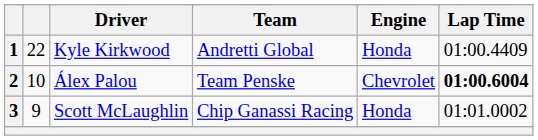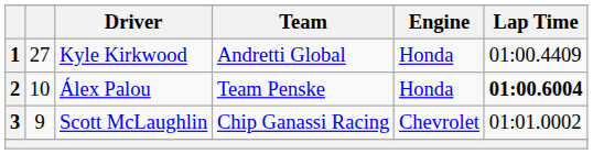Kyle Kirkwood | column 2: 22 -> 27
Álex Palou | Engine: Chevrolet -> Honda
Scott McLaughlin | Engine: Honda -> Chevrolet
